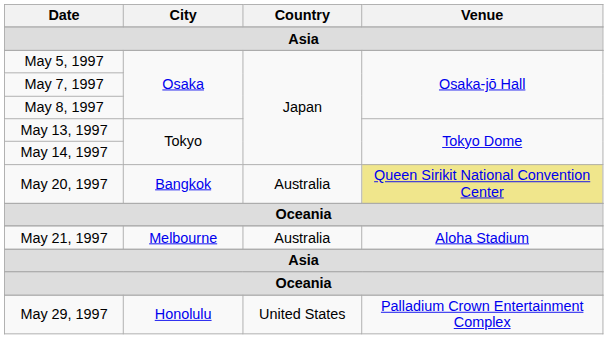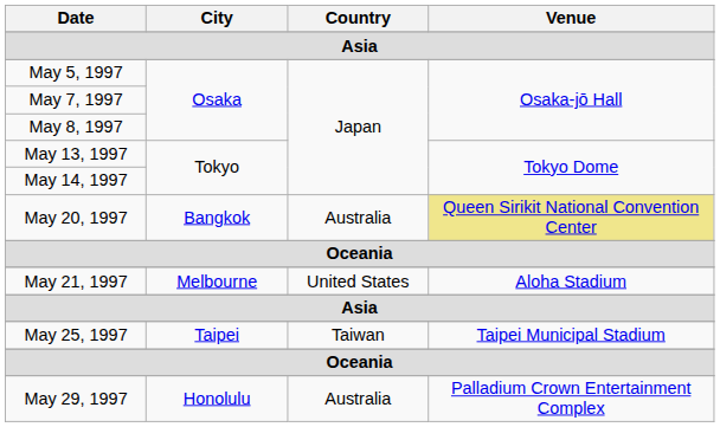May 21, 1997 | Country: Australia -> United States
+ row: May 25, 1997 | Taipei | Taiwan | Taipei Municipal Stadium
May 29, 1997 | Country: United States -> Australia
